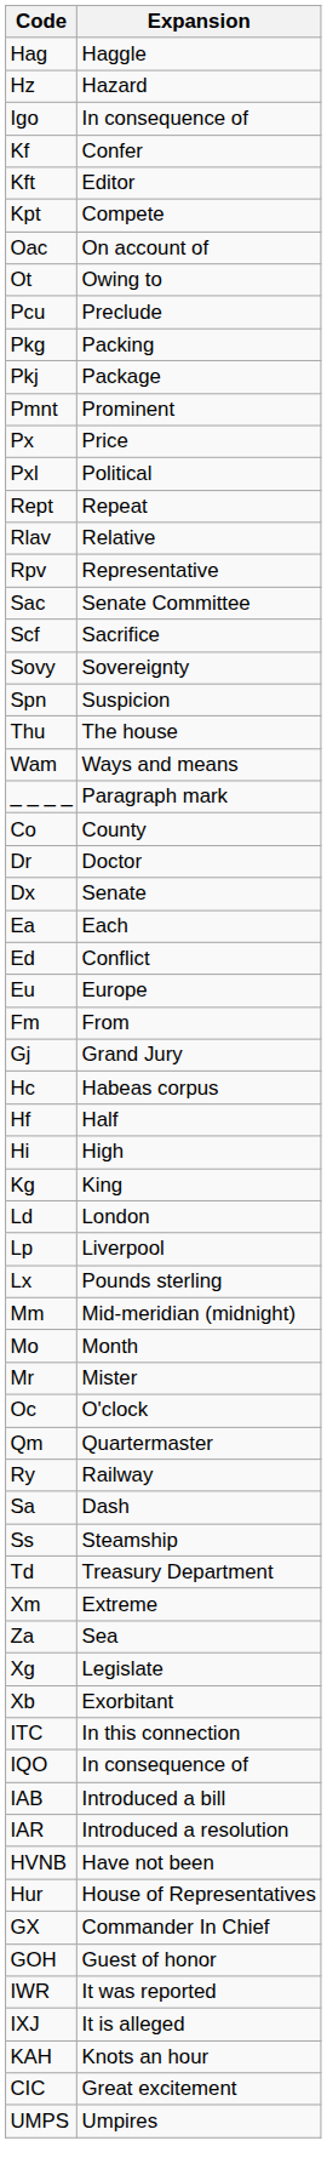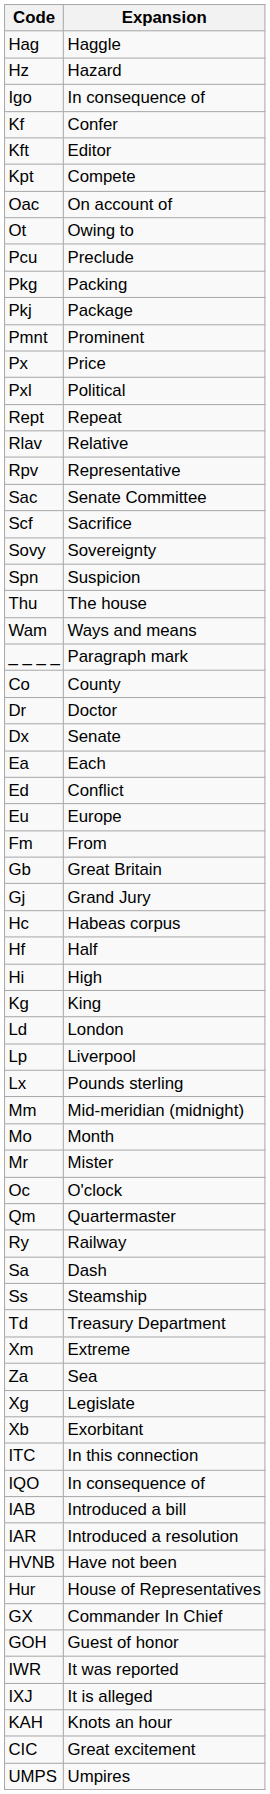+ row: Gb | Great Britain
